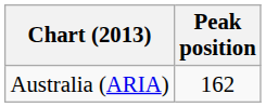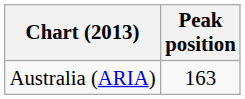Australia (ARIA) | Peak position: 162 -> 163
